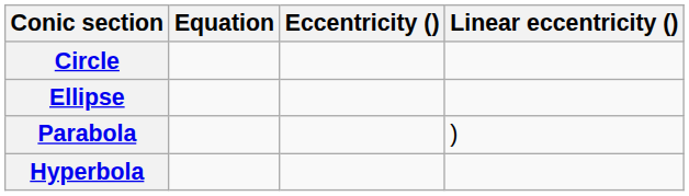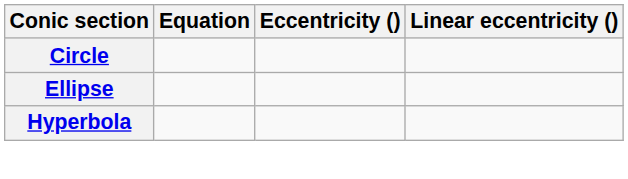- row: Parabola | )
